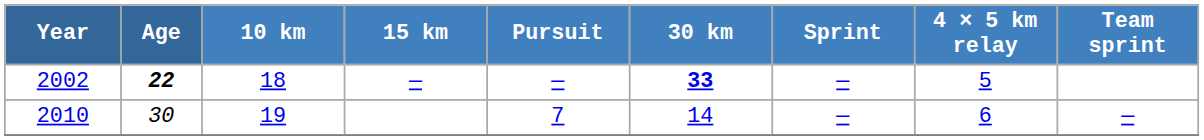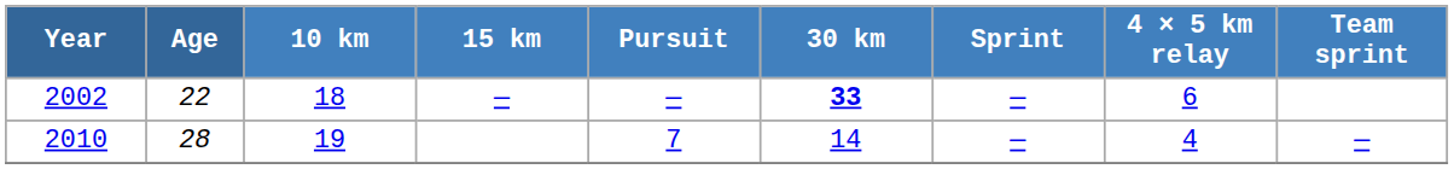2002 | Age: bold -> normal
2002 | 4 × 5 km relay: 5 -> 6
2010 | Age: 30 -> 28
2010 | 4 × 5 km relay: 6 -> 4
